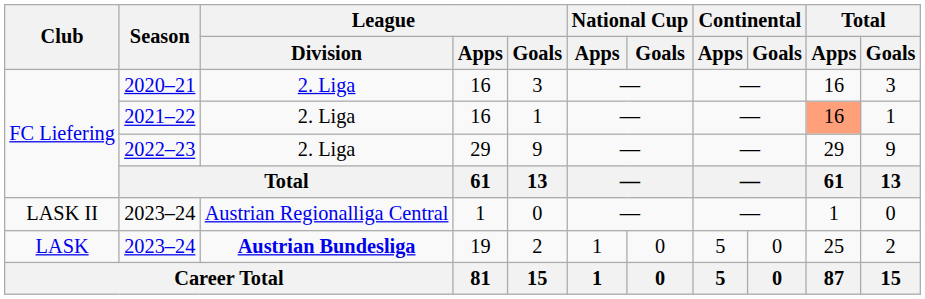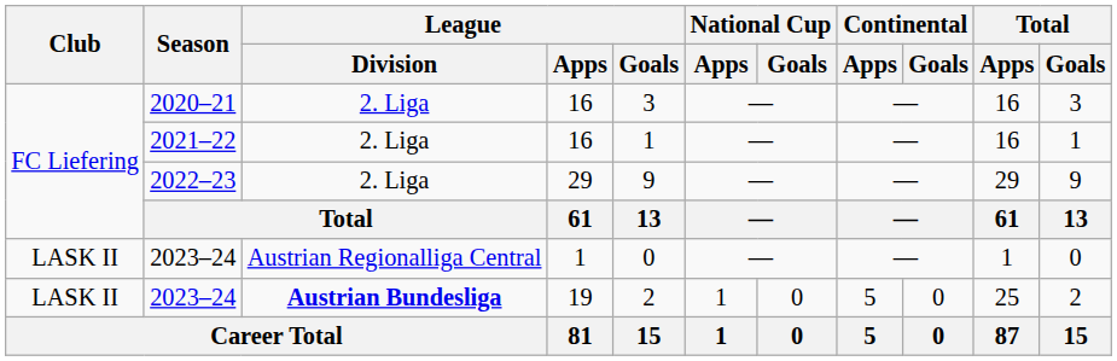2021–22 | Total / Apps: lightsalmon background -> no background
2023–24 / 19 | Club: LASK -> LASK II
